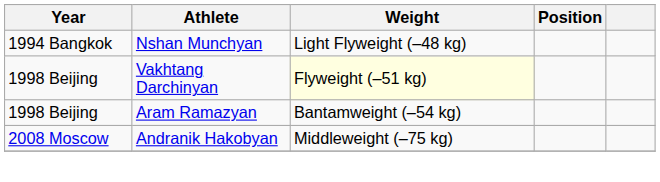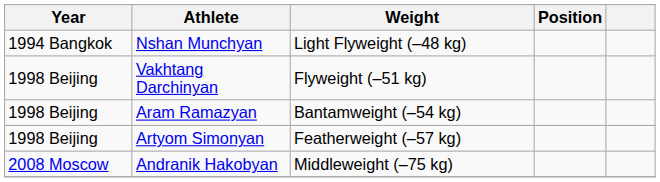Vakhtang Darchinyan | Weight: lightyellow background -> no background
+ row: 1998 Beijing | Artyom Simonyan | Featherweight (–57 kg)
